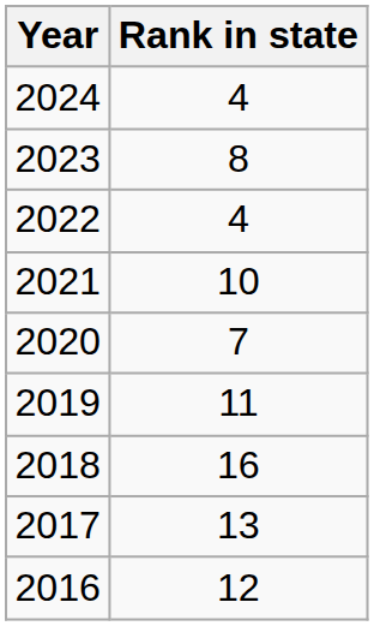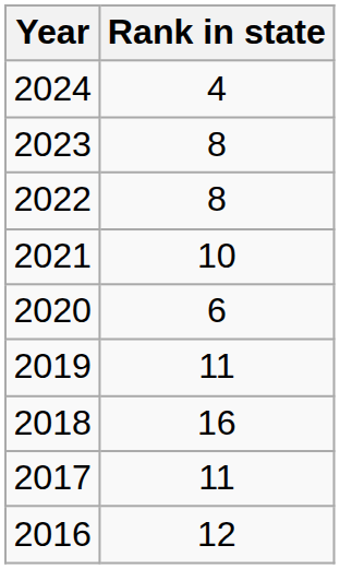2022 | Rank in state: 4 -> 8
2020 | Rank in state: 7 -> 6
2017 | Rank in state: 13 -> 11
